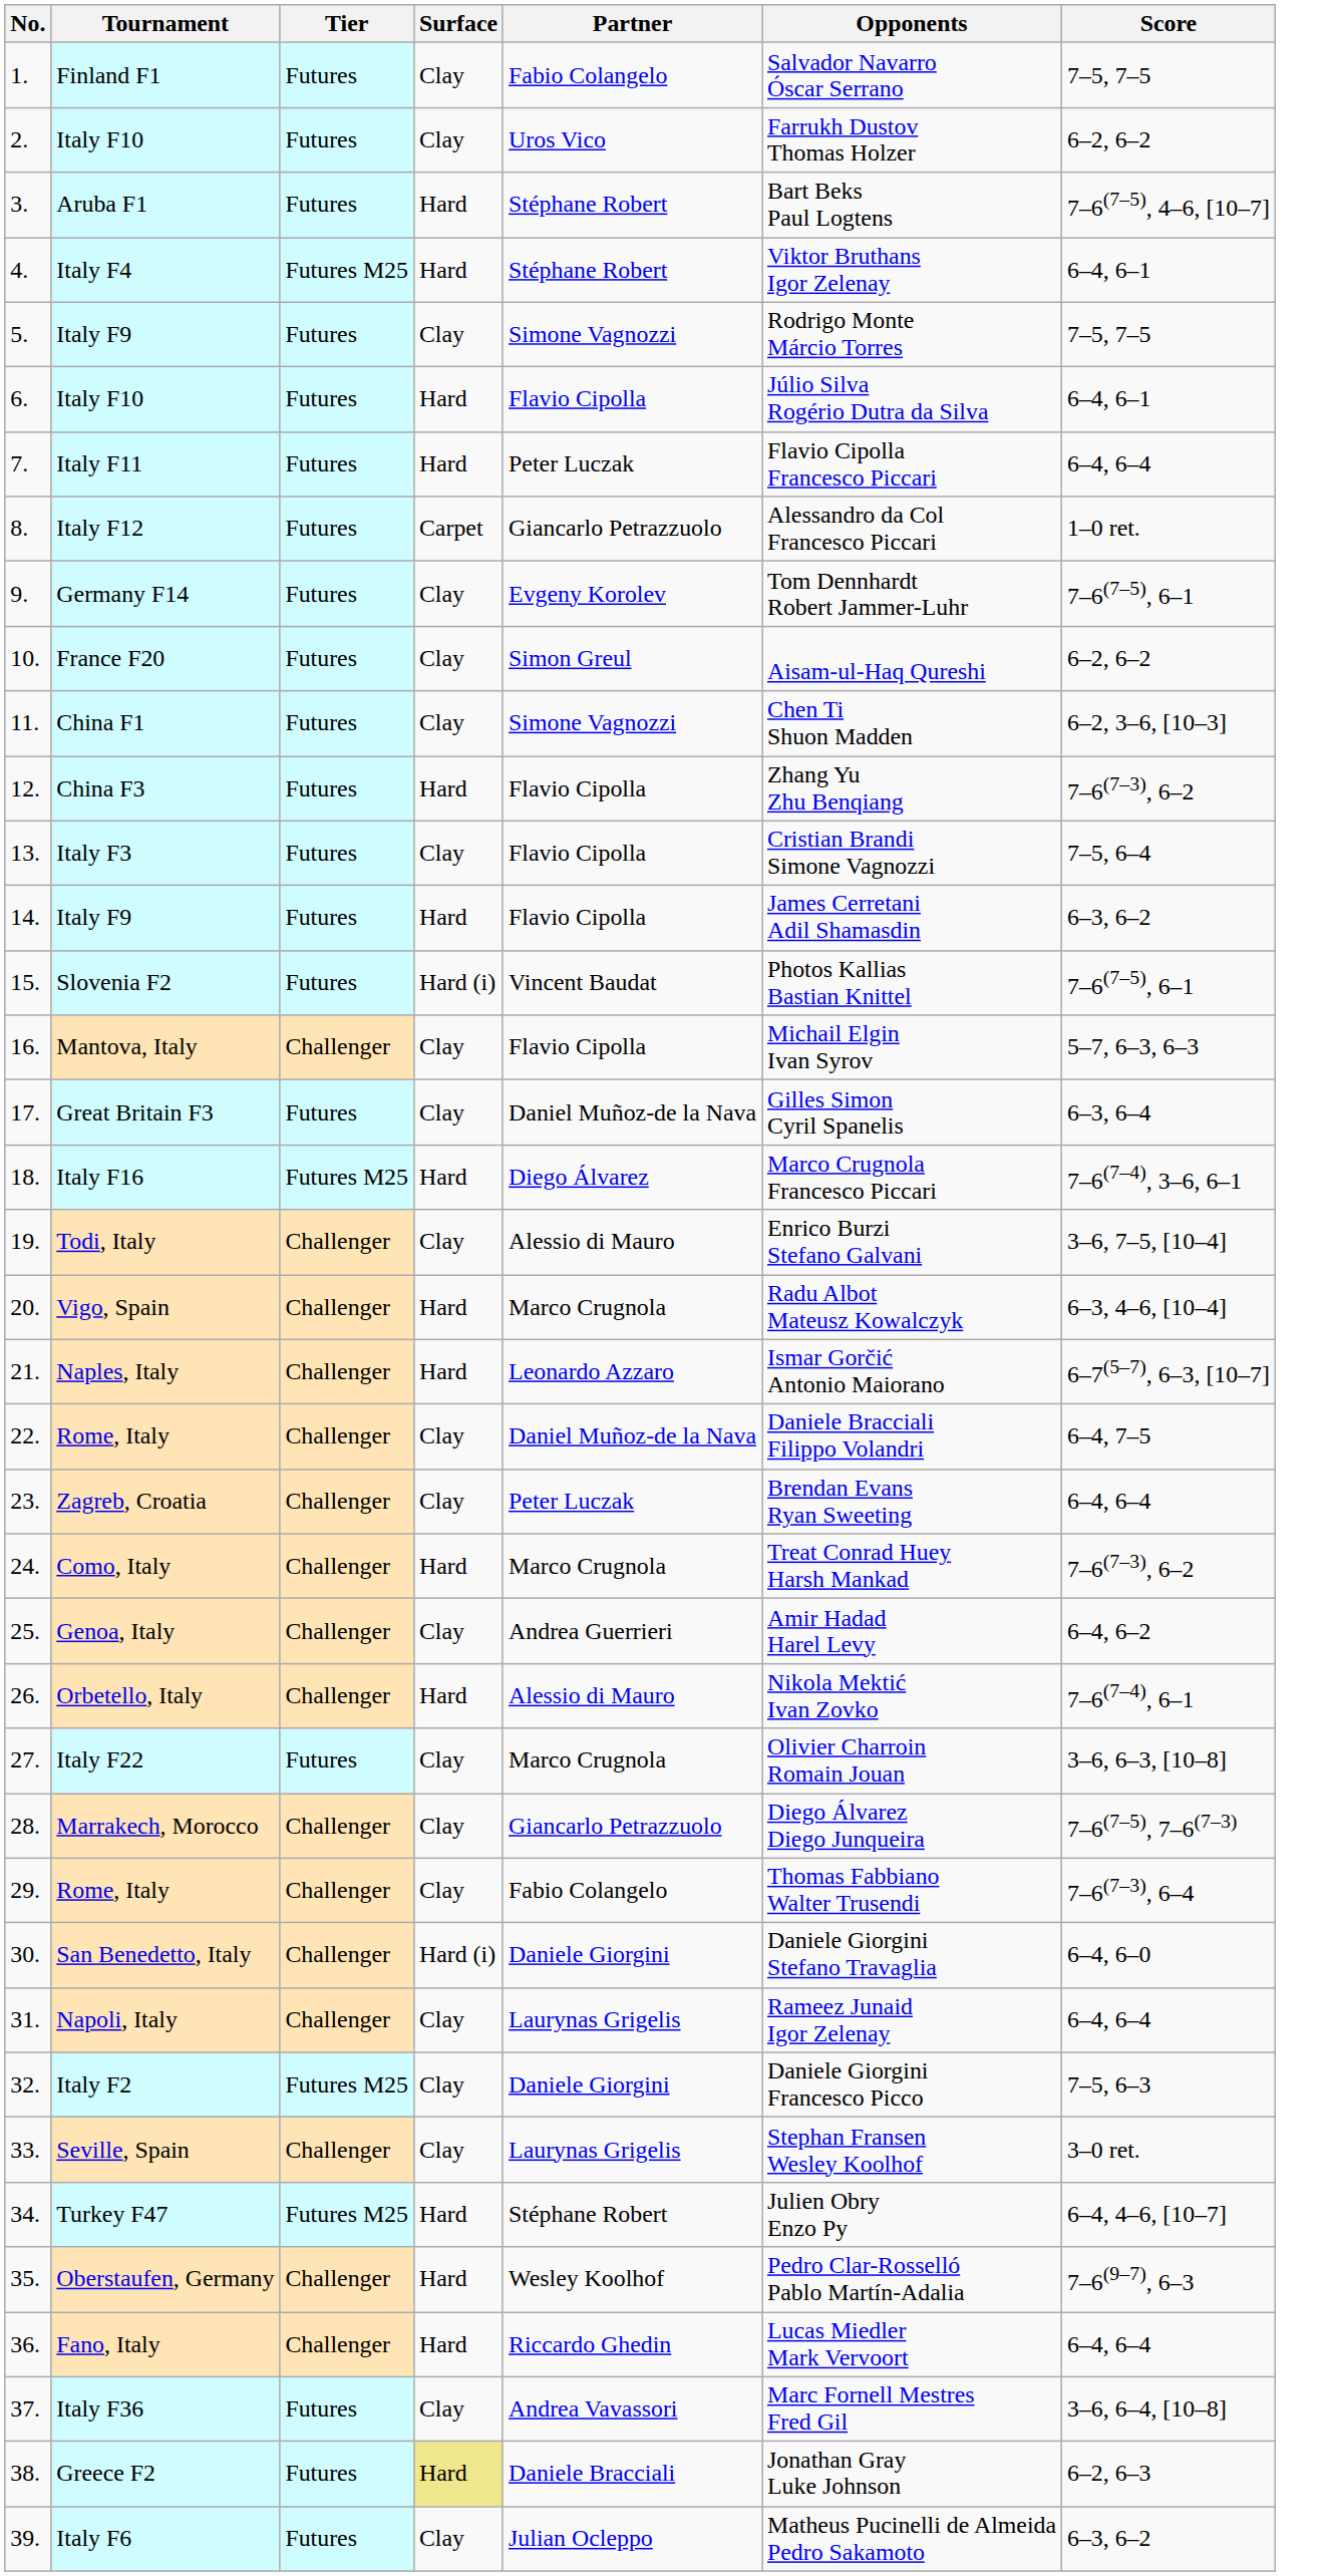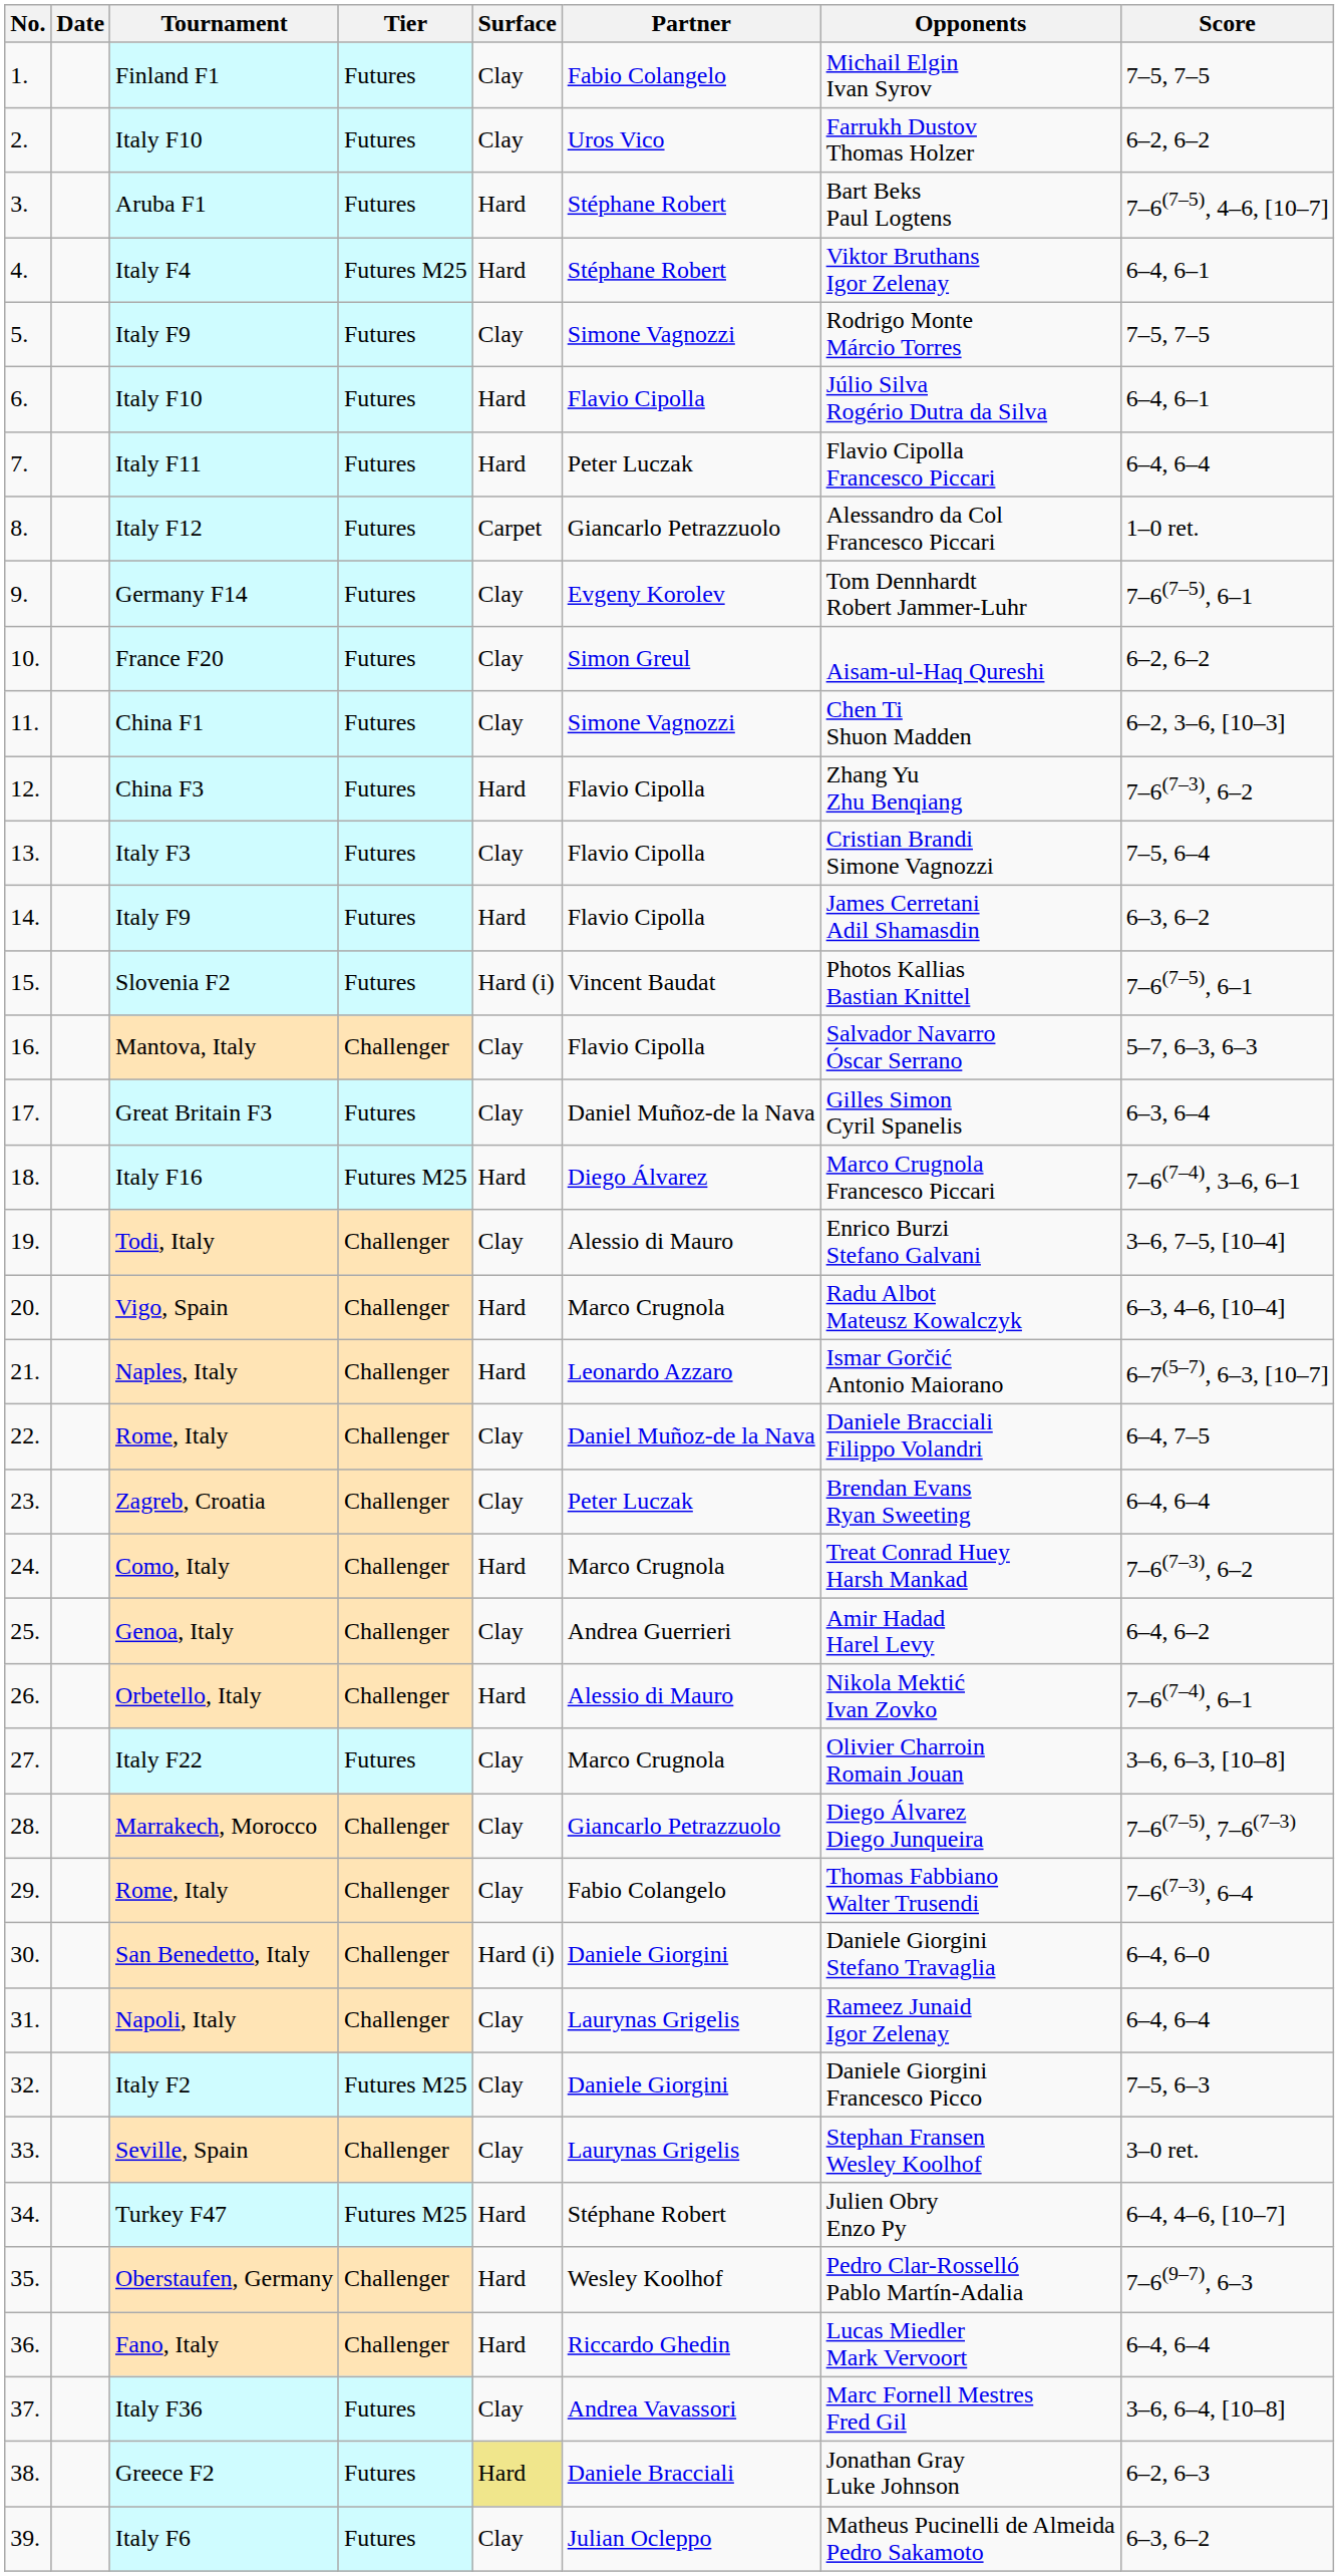+ column: Date
Finland F1 | Opponents: Salvador Navarro Óscar Serrano -> Michail Elgin Ivan Syrov
Mantova, Italy | Opponents: Michail Elgin Ivan Syrov -> Salvador Navarro Óscar Serrano
